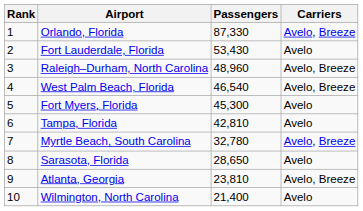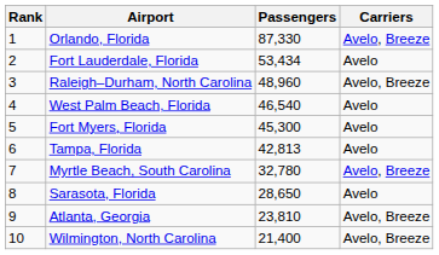Fort Lauderdale, Florida | Passengers: 53,430 -> 53,434
West Palm Beach, Florida | Carriers: Avelo, Breeze -> Avelo
Tampa, Florida | Passengers: 42,810 -> 42,813
Wilmington, North Carolina | Carriers: Avelo -> Avelo, Breeze
